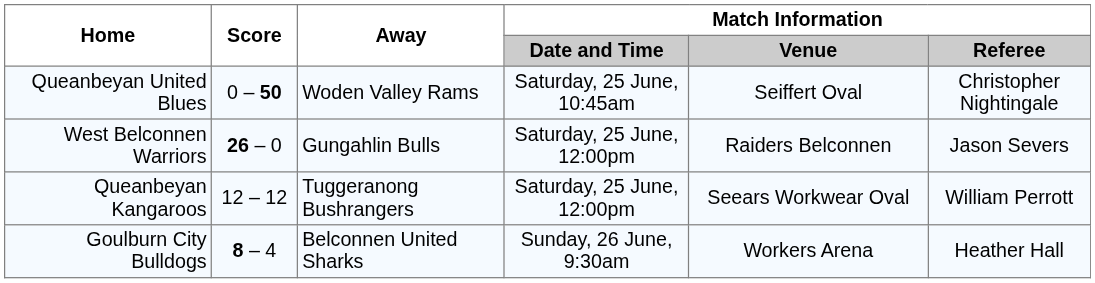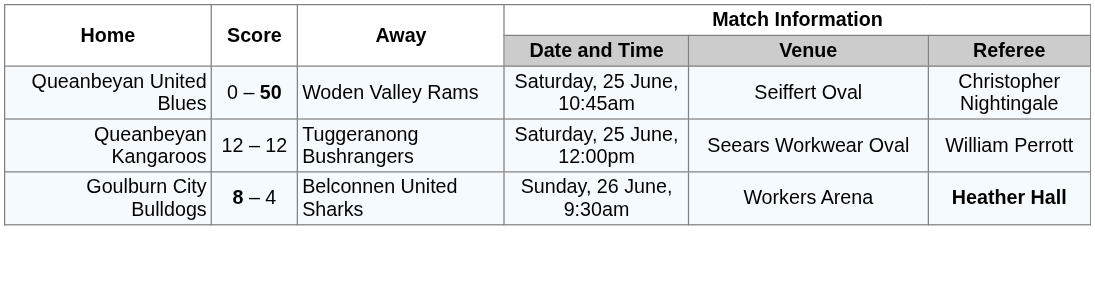- row: West Belconnen Warriors | 26 – 0 | Gungahlin Bulls | Saturday, 25 June, 12:00pm | Raiders Belconnen | Jason Severs
Goulburn City Bulldogs | Match Information / Referee: normal -> bold
